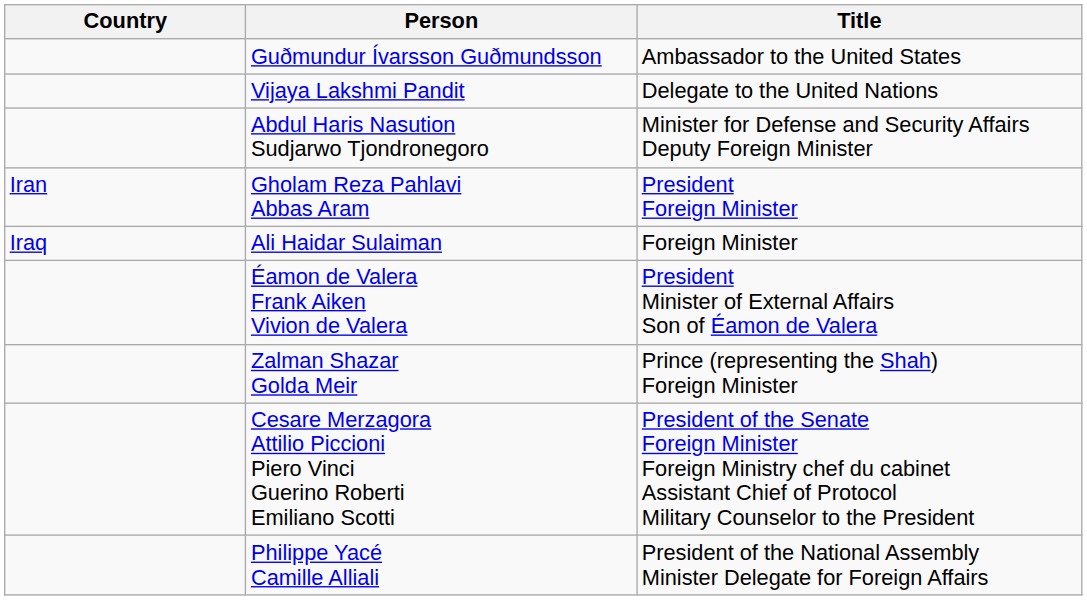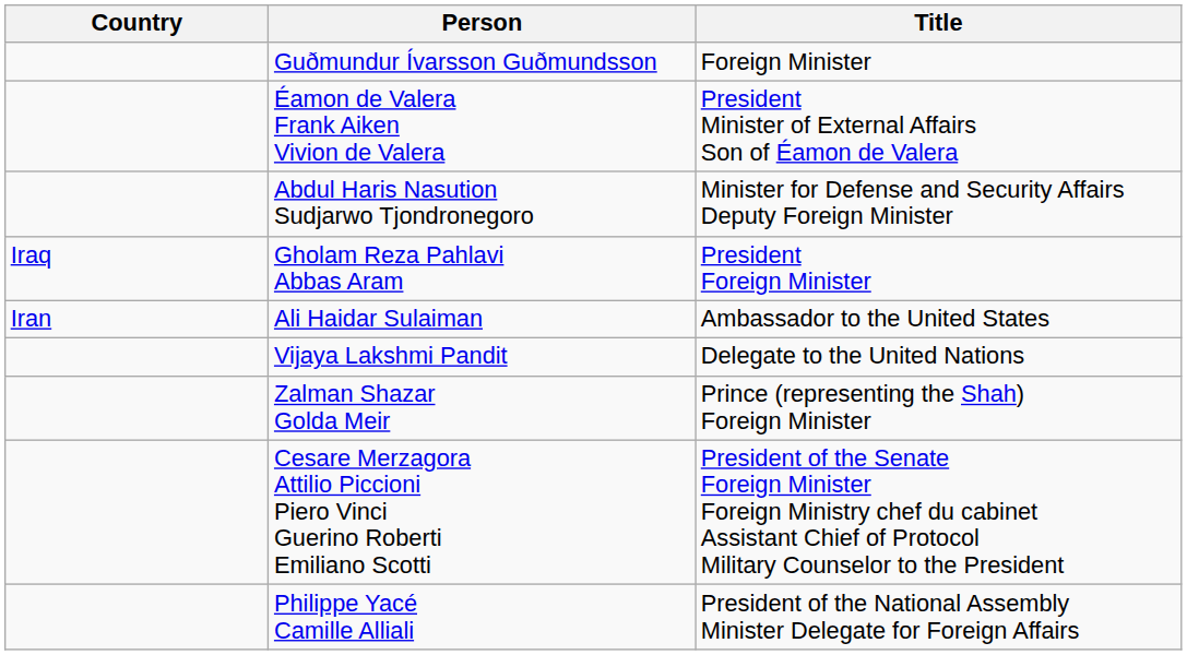Guðmundur Ívarsson Guðmundsson | Title: Ambassador to the United States -> Foreign Minister
rows swapped: Vijaya Lakshmi Pandit <-> Éamon de Valera Frank Aiken Vivion de Valera
Gholam Reza Pahlavi Abbas Aram | Country: Iran -> Iraq
Ali Haidar Sulaiman | Country: Iraq -> Iran
Ali Haidar Sulaiman | Title: Foreign Minister -> Ambassador to the United States
